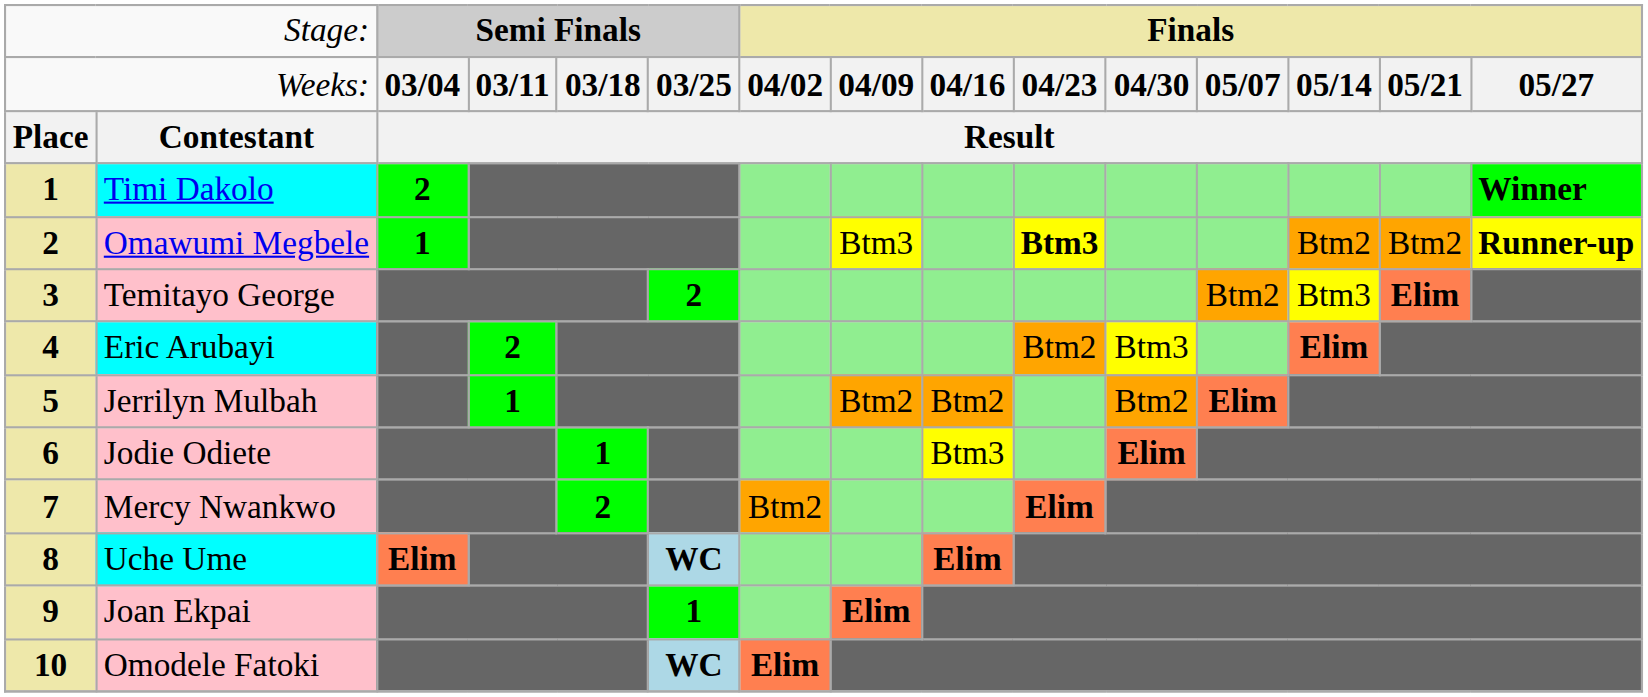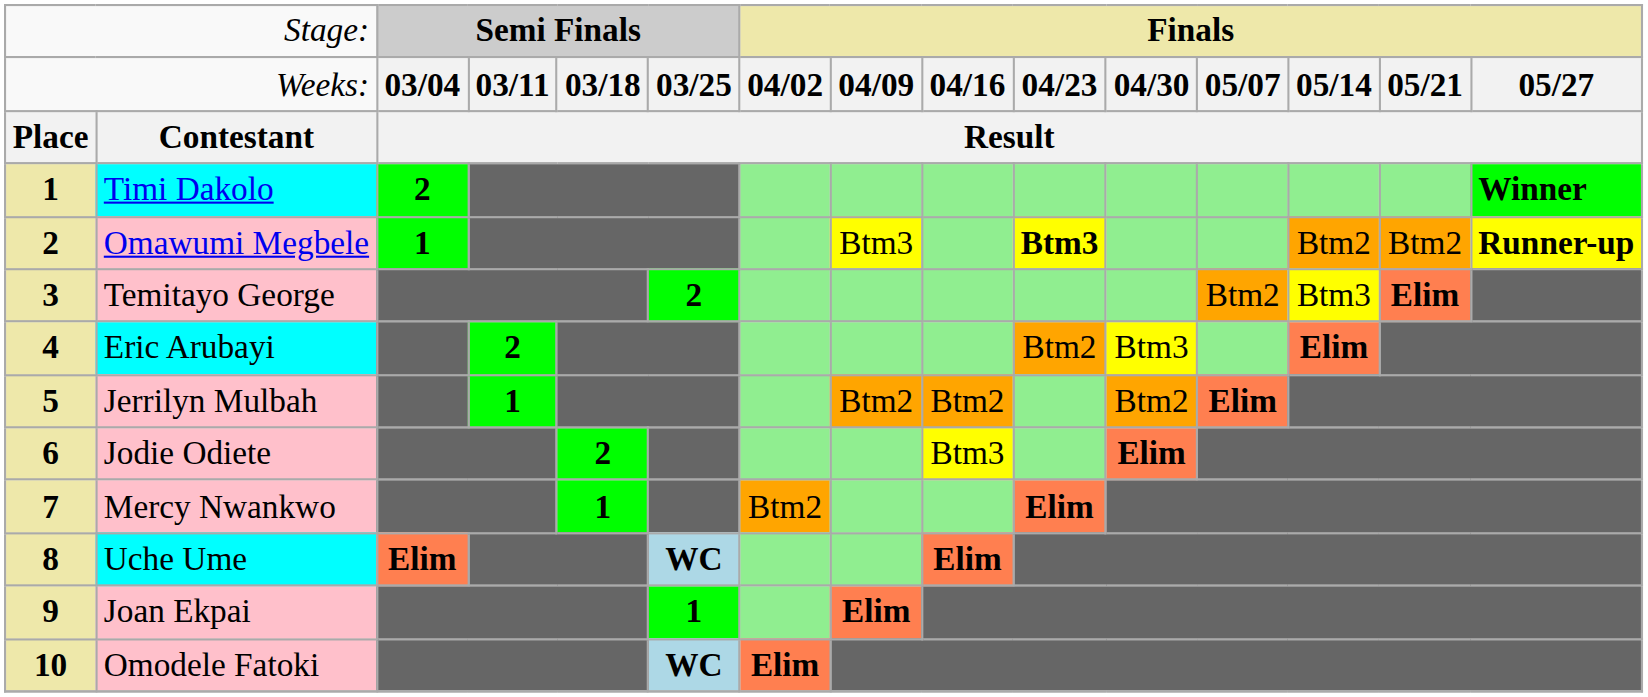Jodie Odiete | column 5: 1 -> 2
Mercy Nwankwo | column 5: 2 -> 1
